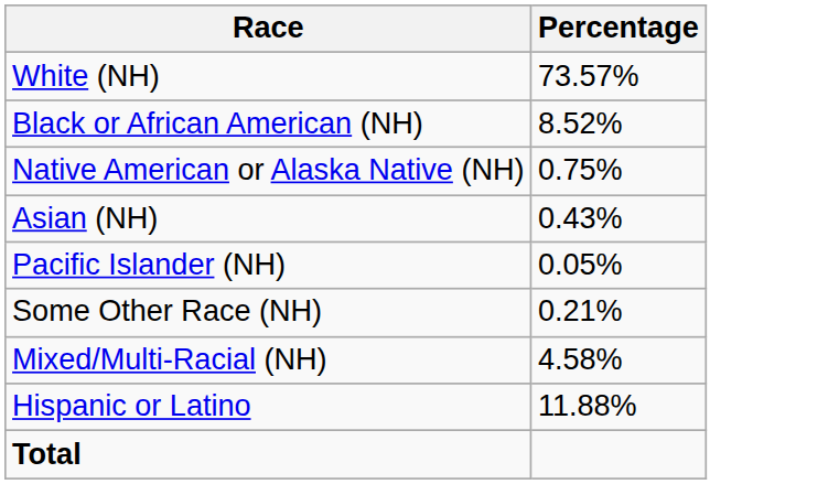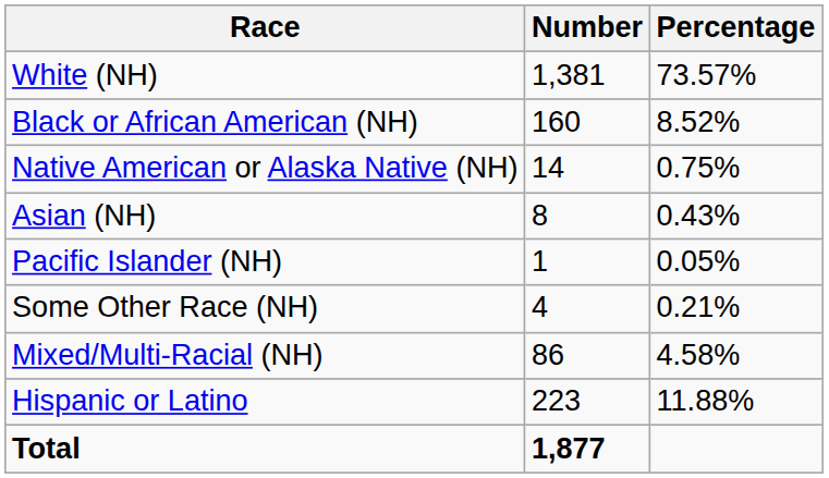+ column: Number | 1,381 | 160 | 14 | 8 | 1 | 4 | 86 | 223 | 1,877
